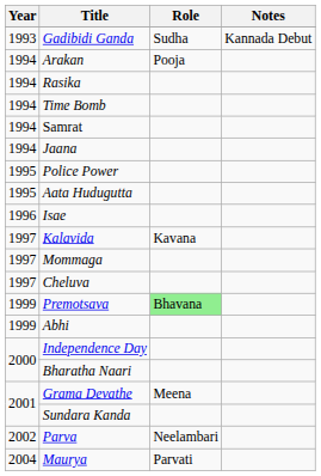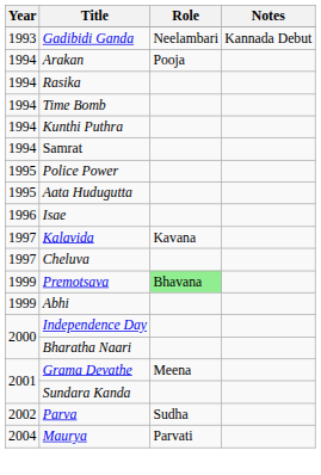Gadibidi Ganda | Role: Sudha -> Neelambari
+ row: 1994 | Kunthi Puthra
- row: 1994 | Jaana
- row: 1997 | Mommaga
Parva | Role: Neelambari -> Sudha
